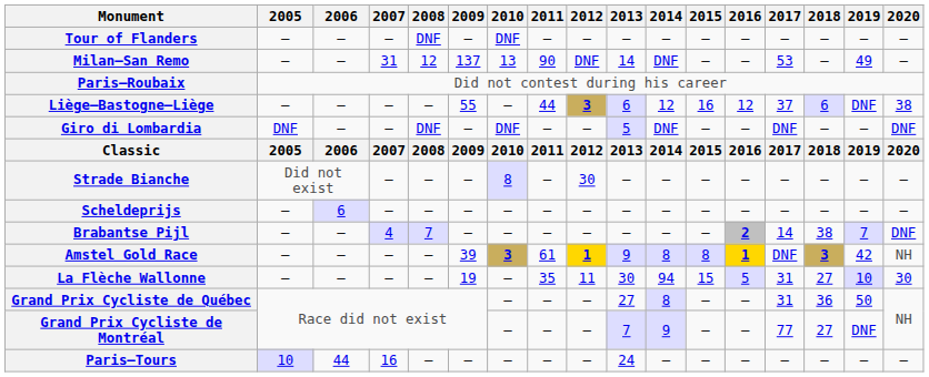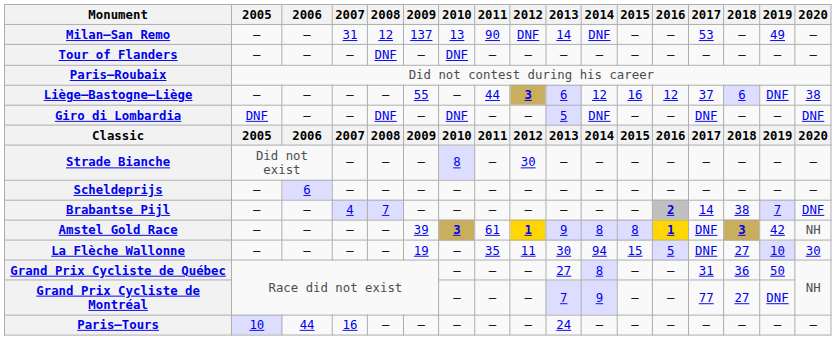rows swapped: Milan–San Remo <-> Tour of Flanders
La Flèche Wallonne | 2017: 31 -> DNF
